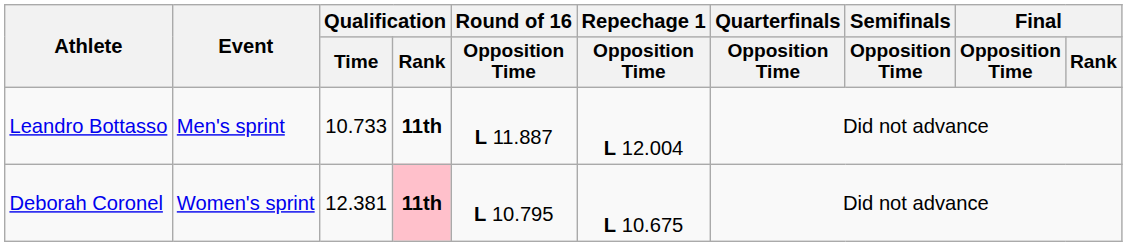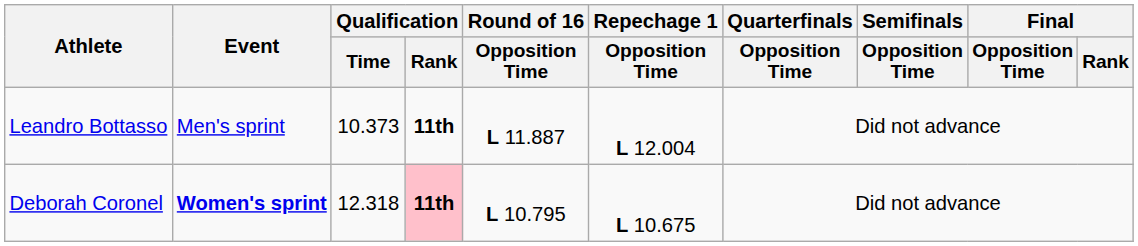Leandro Bottasso | Qualification / Time: 10.733 -> 10.373
Deborah Coronel | Event: normal -> bold
Deborah Coronel | Qualification / Time: 12.381 -> 12.318
